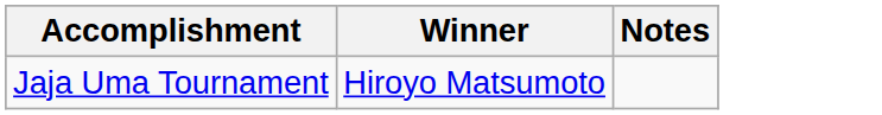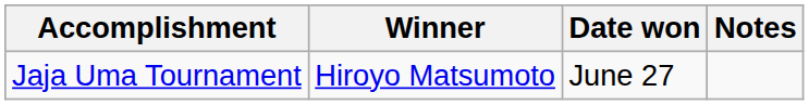+ column: Date won | June 27
